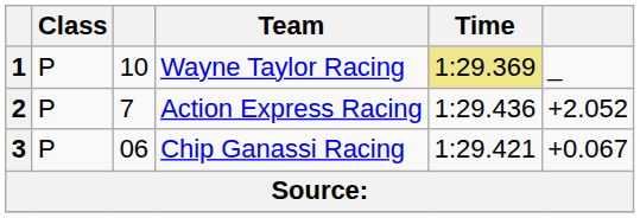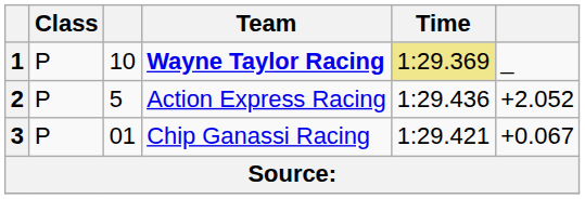1 | Team: normal -> bold
2 | column 3: 7 -> 5
3 | column 3: 06 -> 01
